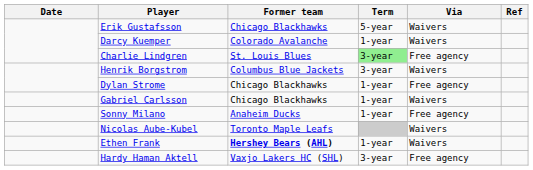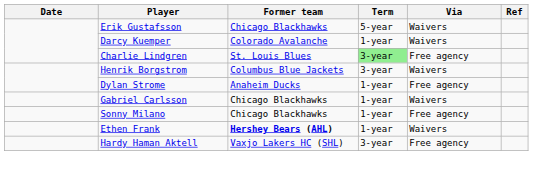Dylan Strome | Former team: Chicago Blackhawks -> Anaheim Ducks
Sonny Milano | Former team: Anaheim Ducks -> Chicago Blackhawks
- row: Nicolas Aube-Kubel | Toronto Maple Leafs | Waivers
